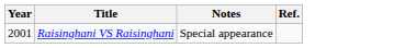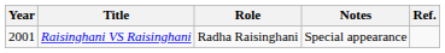+ column: Role | Radha Raisinghani
